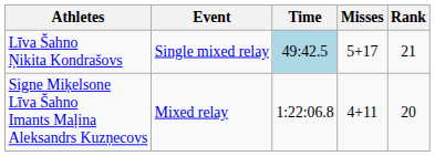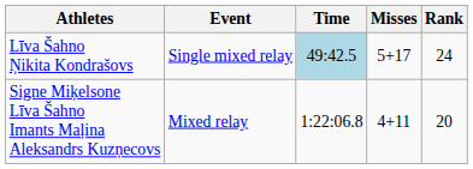Līva Šahno Ņikita Kondrašovs | Rank: 21 -> 24
